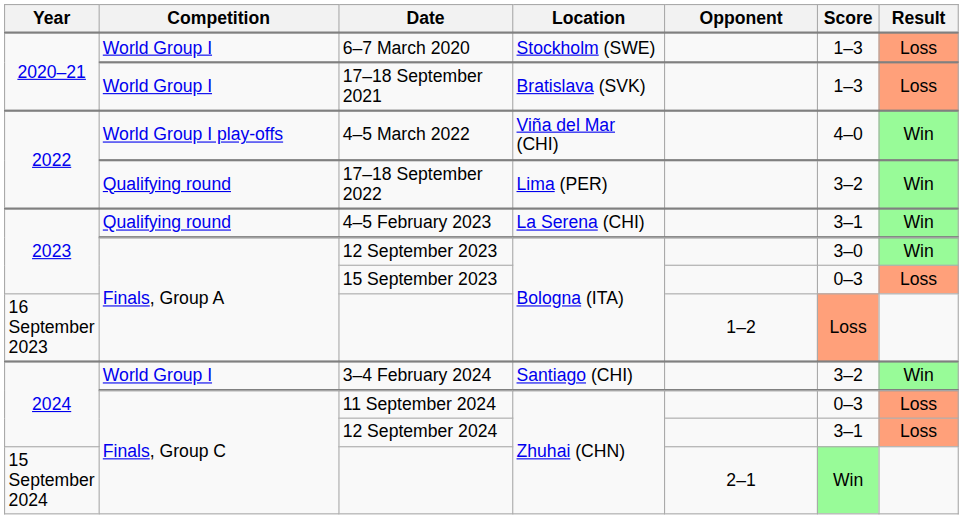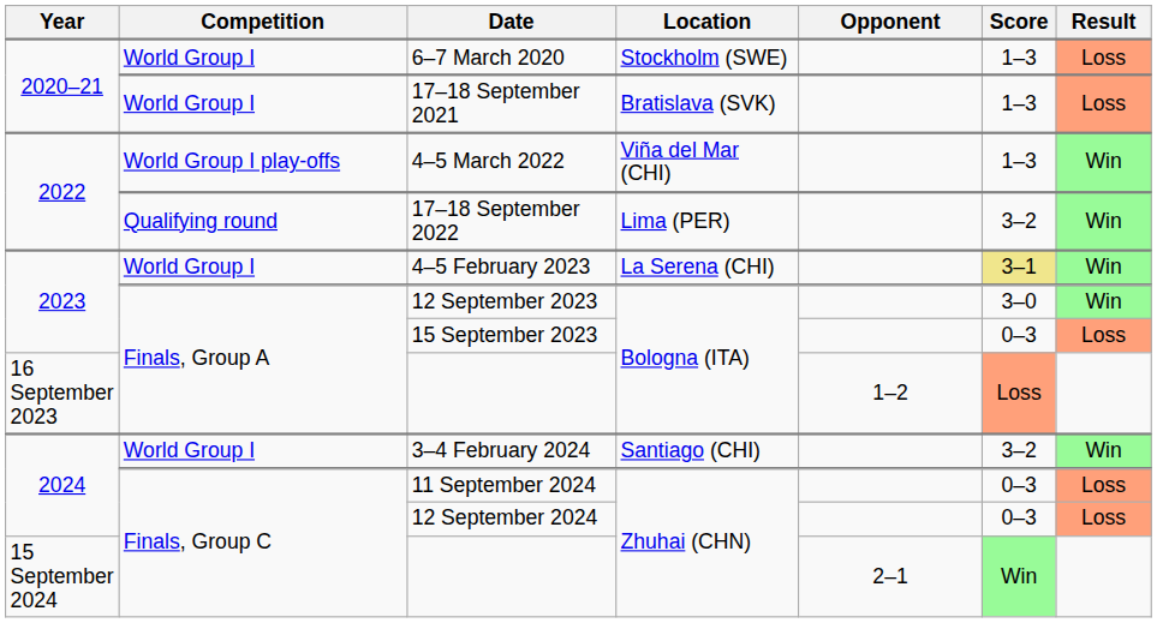4–5 March 2022 | Score: 4–0 -> 1–3
4–5 February 2023 | Competition: Qualifying round -> World Group I
4–5 February 2023 | Score: no background -> khaki background
12 September 2024 | Score: 3–1 -> 0–3
